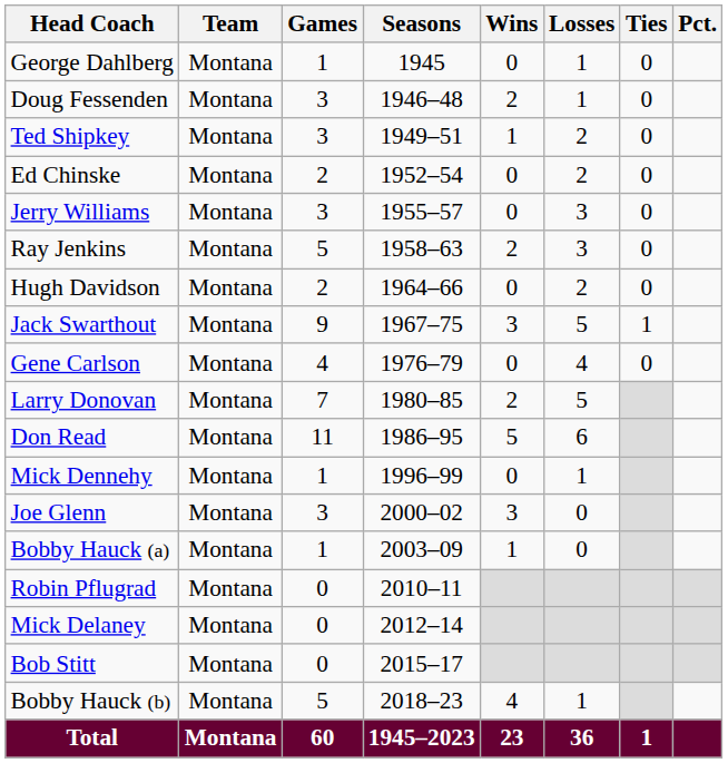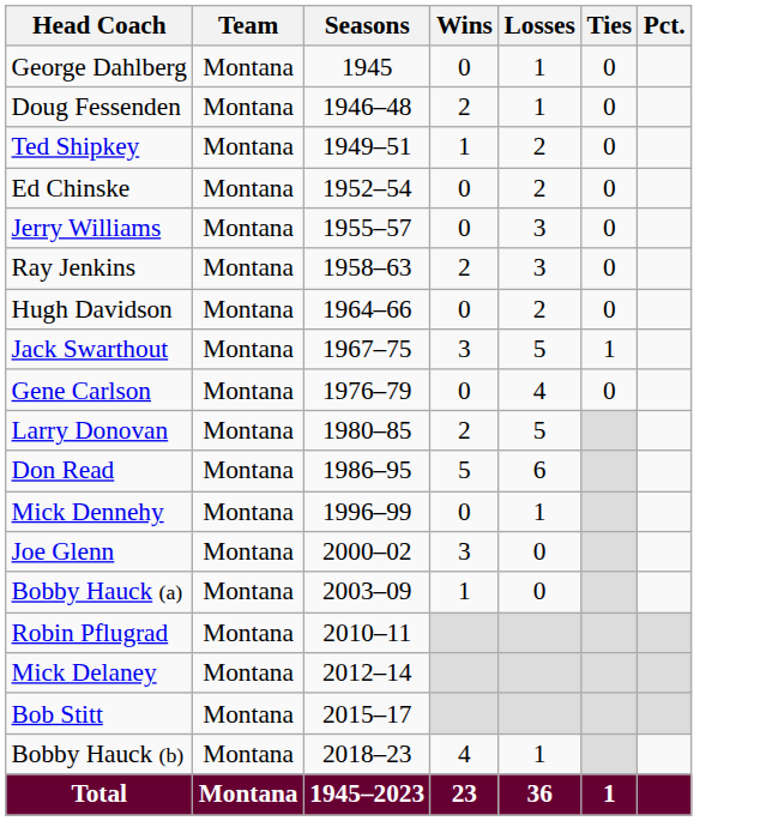- column: Games | 1 | 3 | 3 | 2 | 3 | 5 | 2 | 9 | 4 | 7 | 11 | 1 | 3 | 1 | 0 | 0 | 0 | 5 | 60
